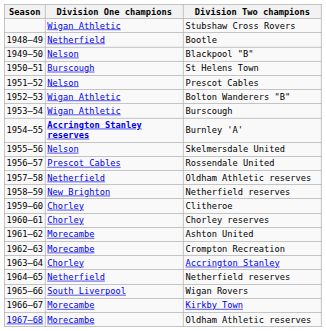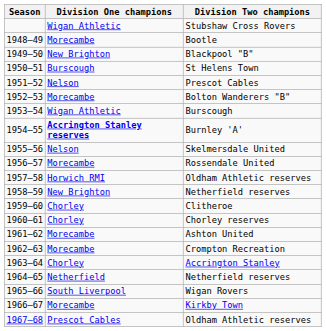Bootle | Division One champions: Netherfield -> Morecambe
Blackpool "B" | Division One champions: Nelson -> New Brighton
Bolton Wanderers "B" | Division One champions: Wigan Athletic -> Morecambe
Rossendale United | Division One champions: Prescot Cables -> Morecambe
1957–58 / Oldham Athletic reserves | Division One champions: Netherfield -> Horwich RMI
1967–68 / Oldham Athletic reserves | Division One champions: Morecambe -> Prescot Cables
